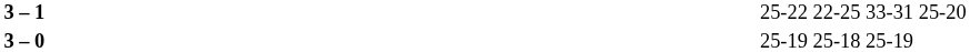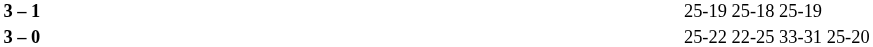3 – 1 | column 4: 25-22 22-25 33-31 25-20 -> 25-19 25-18 25-19
3 – 0 | column 4: 25-19 25-18 25-19 -> 25-22 22-25 33-31 25-20
